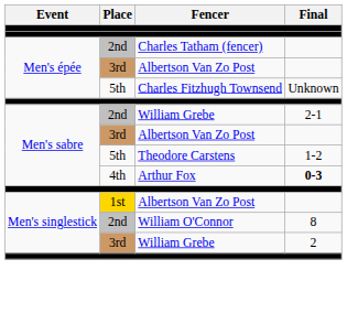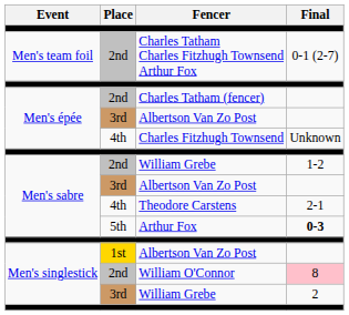+ row: Men's team foil | 2nd | Charles Tatham Charles Fitzhugh Townsend Arthur Fox | 0-1 (2-7)
Charles Fitzhugh Townsend | Place: 5th -> 4th
Men's sabre / William Grebe | Final: 2-1 -> 1-2
Theodore Carstens | Place: 5th -> 4th
Theodore Carstens | Final: 1-2 -> 2-1
Arthur Fox | Place: 4th -> 5th
William O'Connor | Final: no background -> pink background
